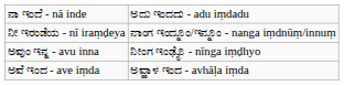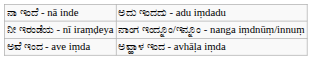- row: ಅವುಂ ಇನ್ನ - avu inna | ನೀಂಗ ಇಂಢ್ಯೊ - nīnga iṃḍhyo
